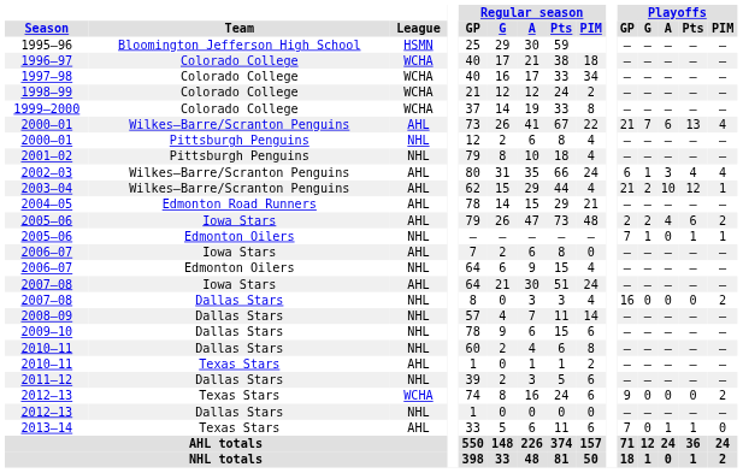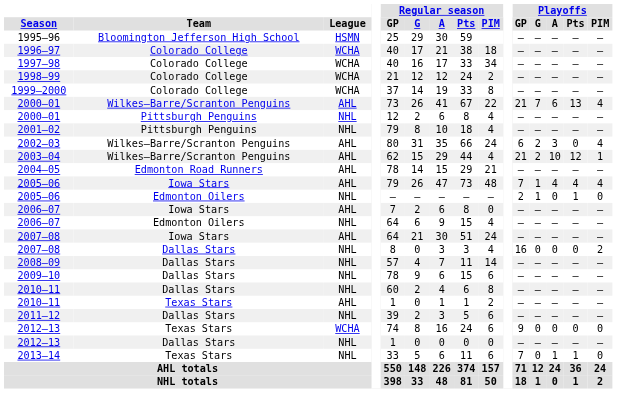2002–03 | Playoffs / G: 1 -> 2
2002–03 | Playoffs / Pts: 4 -> 0
2005–06 / Iowa Stars | Playoffs / GP: 2 -> 7
2005–06 / Iowa Stars | Playoffs / G: 2 -> 1
2005–06 / Iowa Stars | Playoffs / Pts: 6 -> 4
2005–06 / Iowa Stars | Playoffs / PIM: 2 -> 4
2005–06 / Edmonton Oilers | Playoffs / GP: 7 -> 2
2005–06 / Edmonton Oilers | Playoffs / PIM: 1 -> 0
2012–13 / Texas Stars | Playoffs / PIM: 2 -> 0
2013–14 | League: AHL -> NHL
